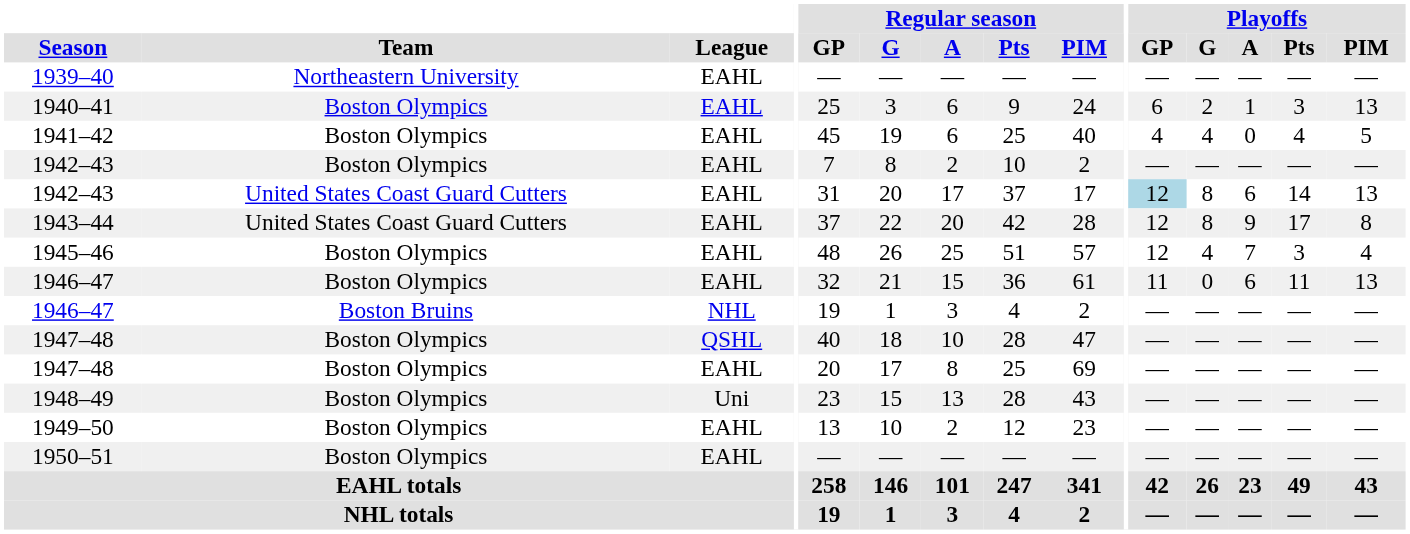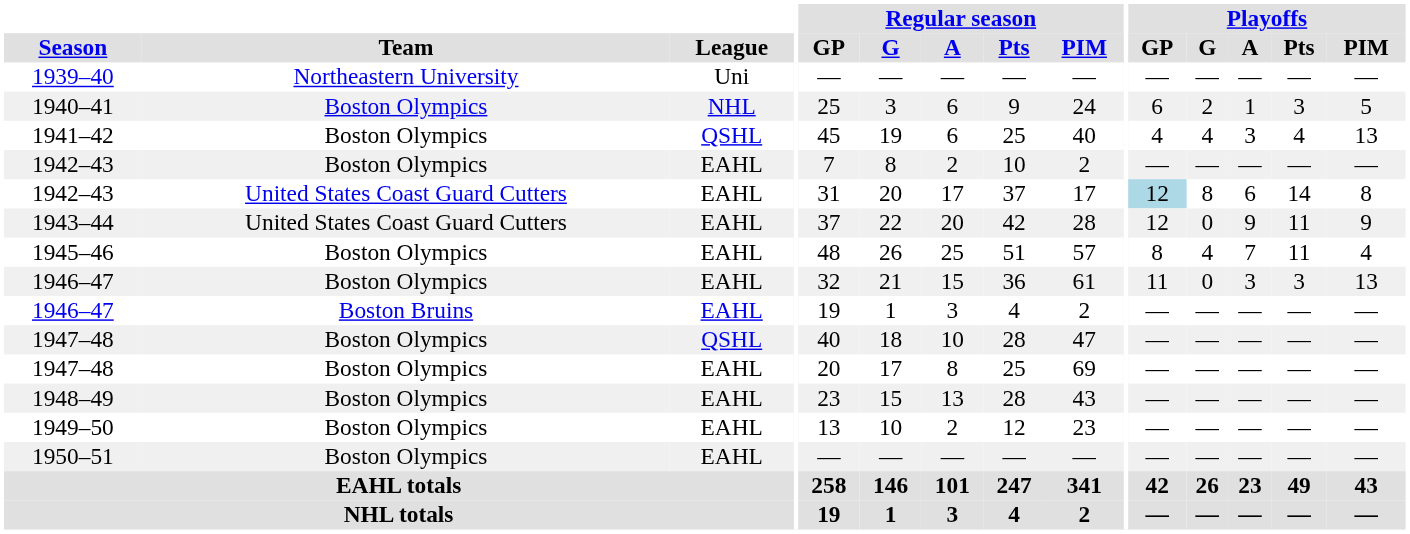1939–40 | League: EAHL -> Uni
1940–41 | League: EAHL -> NHL
1940–41 | Playoffs / PIM: 13 -> 5
1941–42 | League: EAHL -> QSHL
1941–42 | Playoffs / A: 0 -> 3
1941–42 | Playoffs / PIM: 5 -> 13
1942–43 / United States Coast Guard Cutters | Playoffs / PIM: 13 -> 8
1943–44 | Playoffs / G: 8 -> 0
1943–44 | Playoffs / Pts: 17 -> 11
1943–44 | Playoffs / PIM: 8 -> 9
1945–46 | Playoffs / GP: 12 -> 8
1945–46 | Playoffs / Pts: 3 -> 11
1946–47 / Boston Olympics | Playoffs / A: 6 -> 3
1946–47 / Boston Olympics | Playoffs / Pts: 11 -> 3
1946–47 / Boston Bruins | League: NHL -> EAHL
1948–49 | League: Uni -> EAHL
